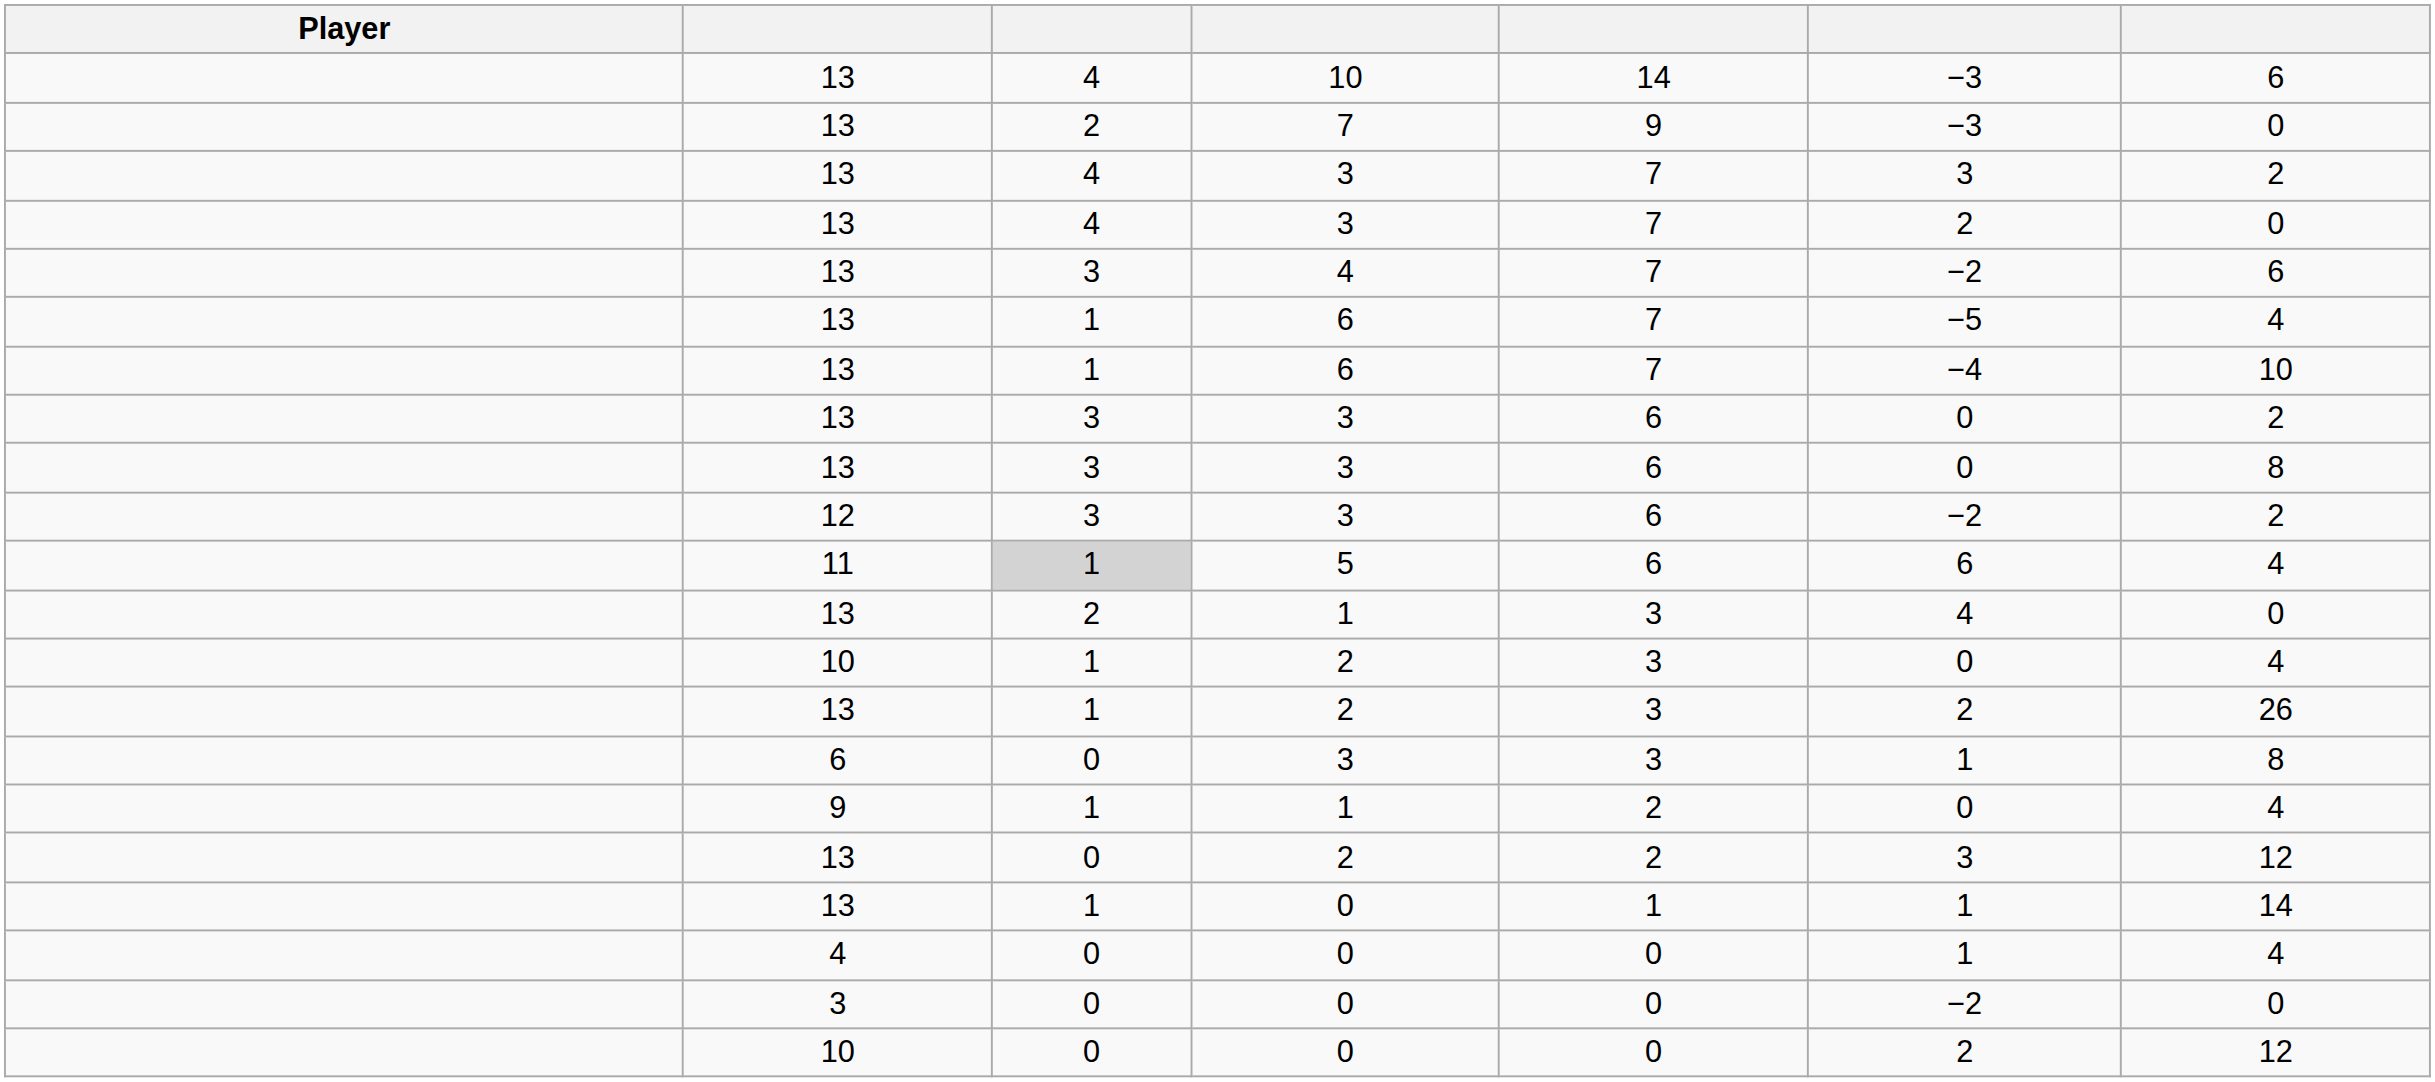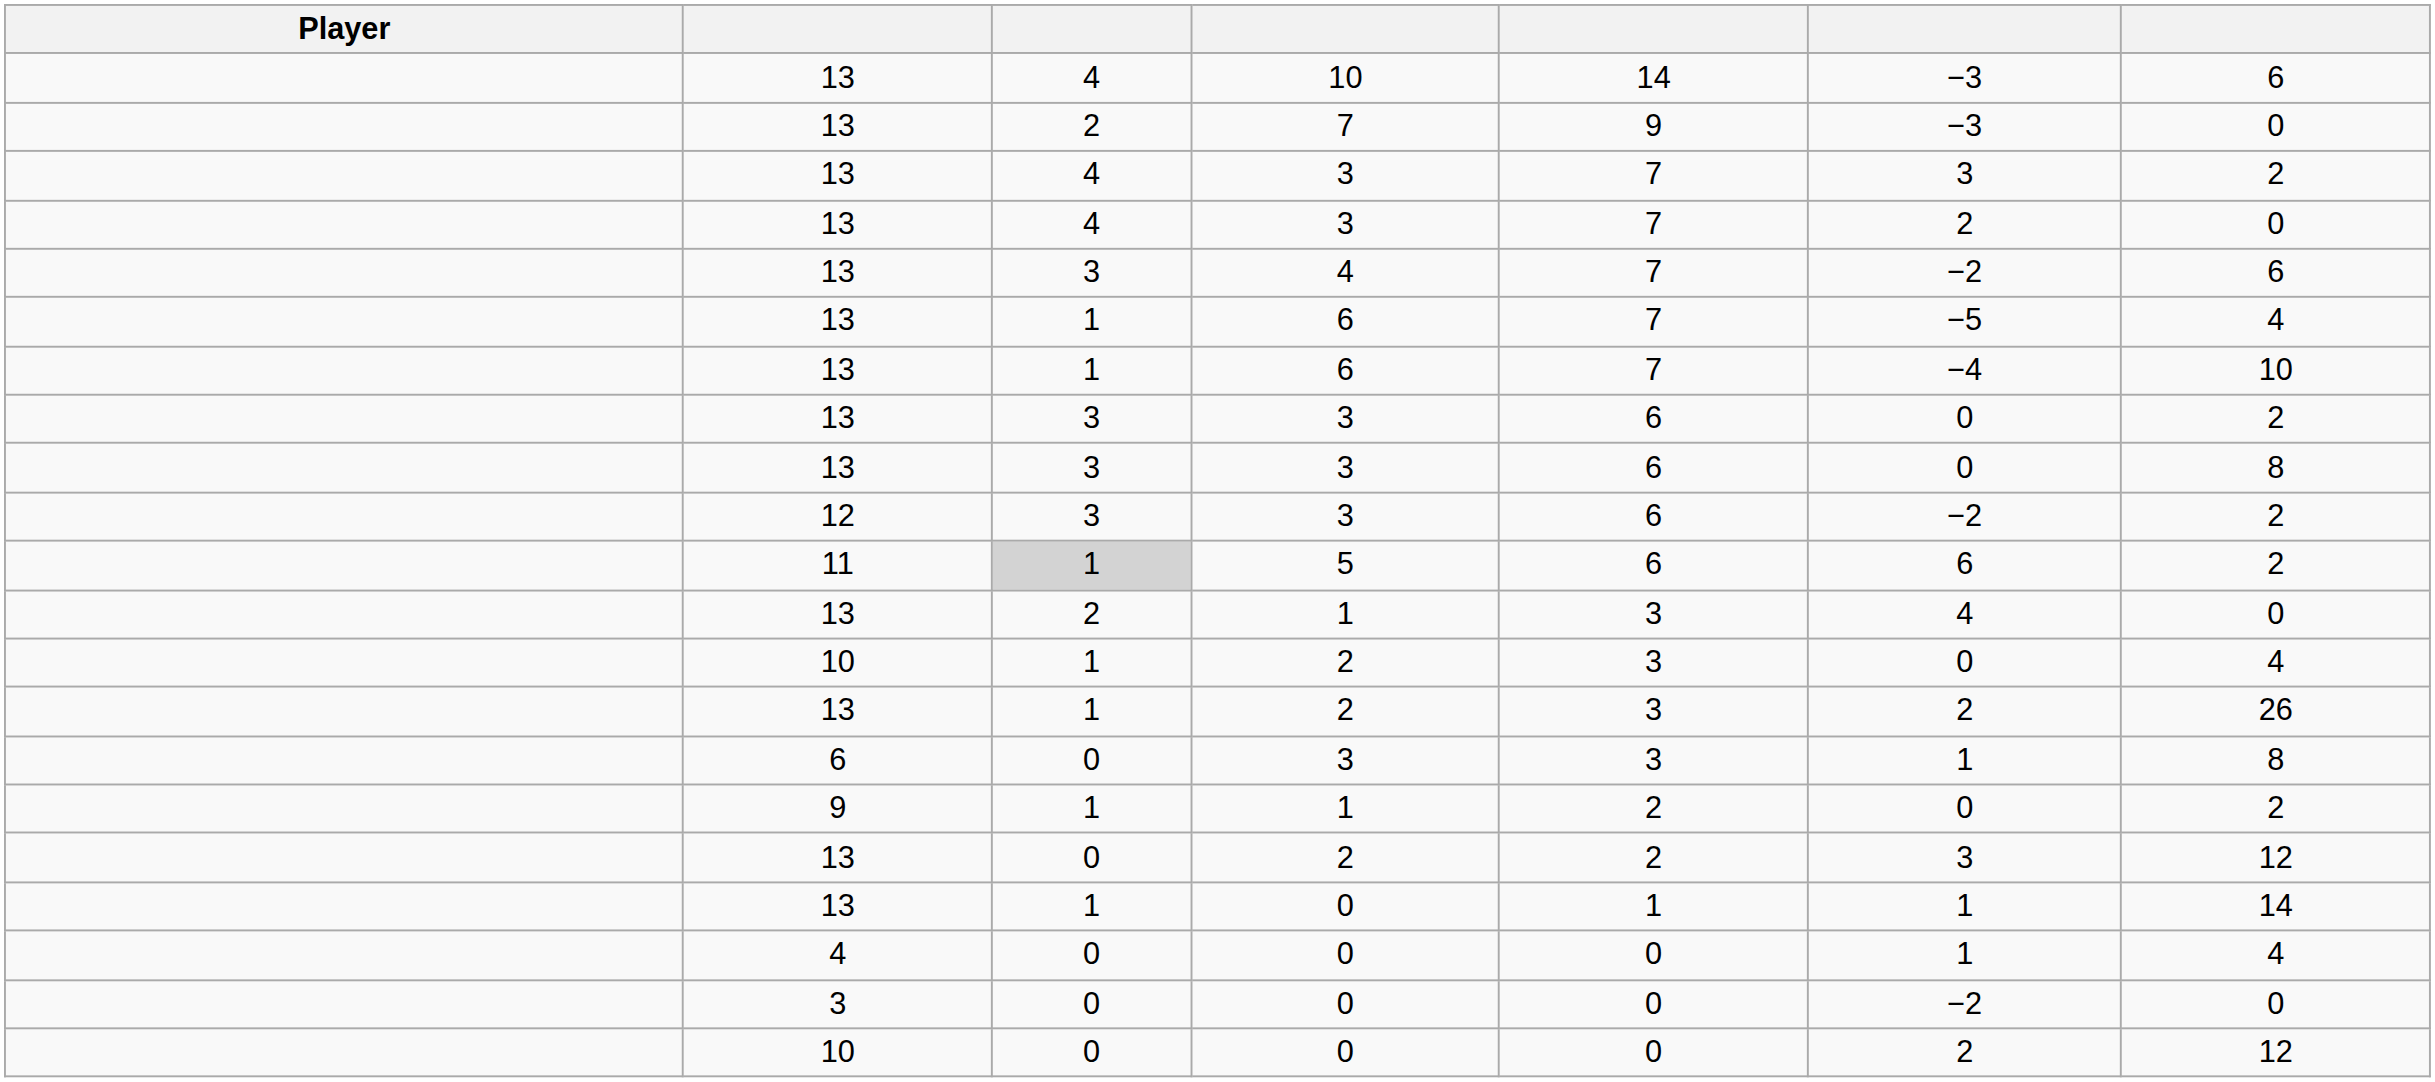5 | column 7: 4 -> 2
9 / 1 | column 7: 4 -> 2
